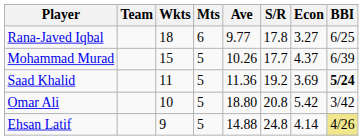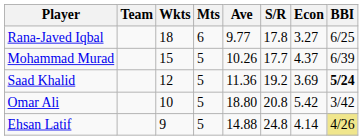Saad Khalid | Wkts: 11 -> 12
